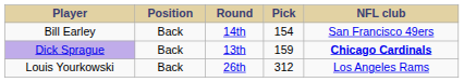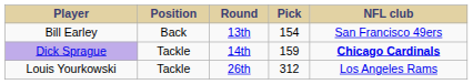Bill Earley | Round: 14th -> 13th
Dick Sprague | Position: Back -> Tackle
Dick Sprague | Round: 13th -> 14th
Louis Yourkowski | Position: Back -> Tackle
